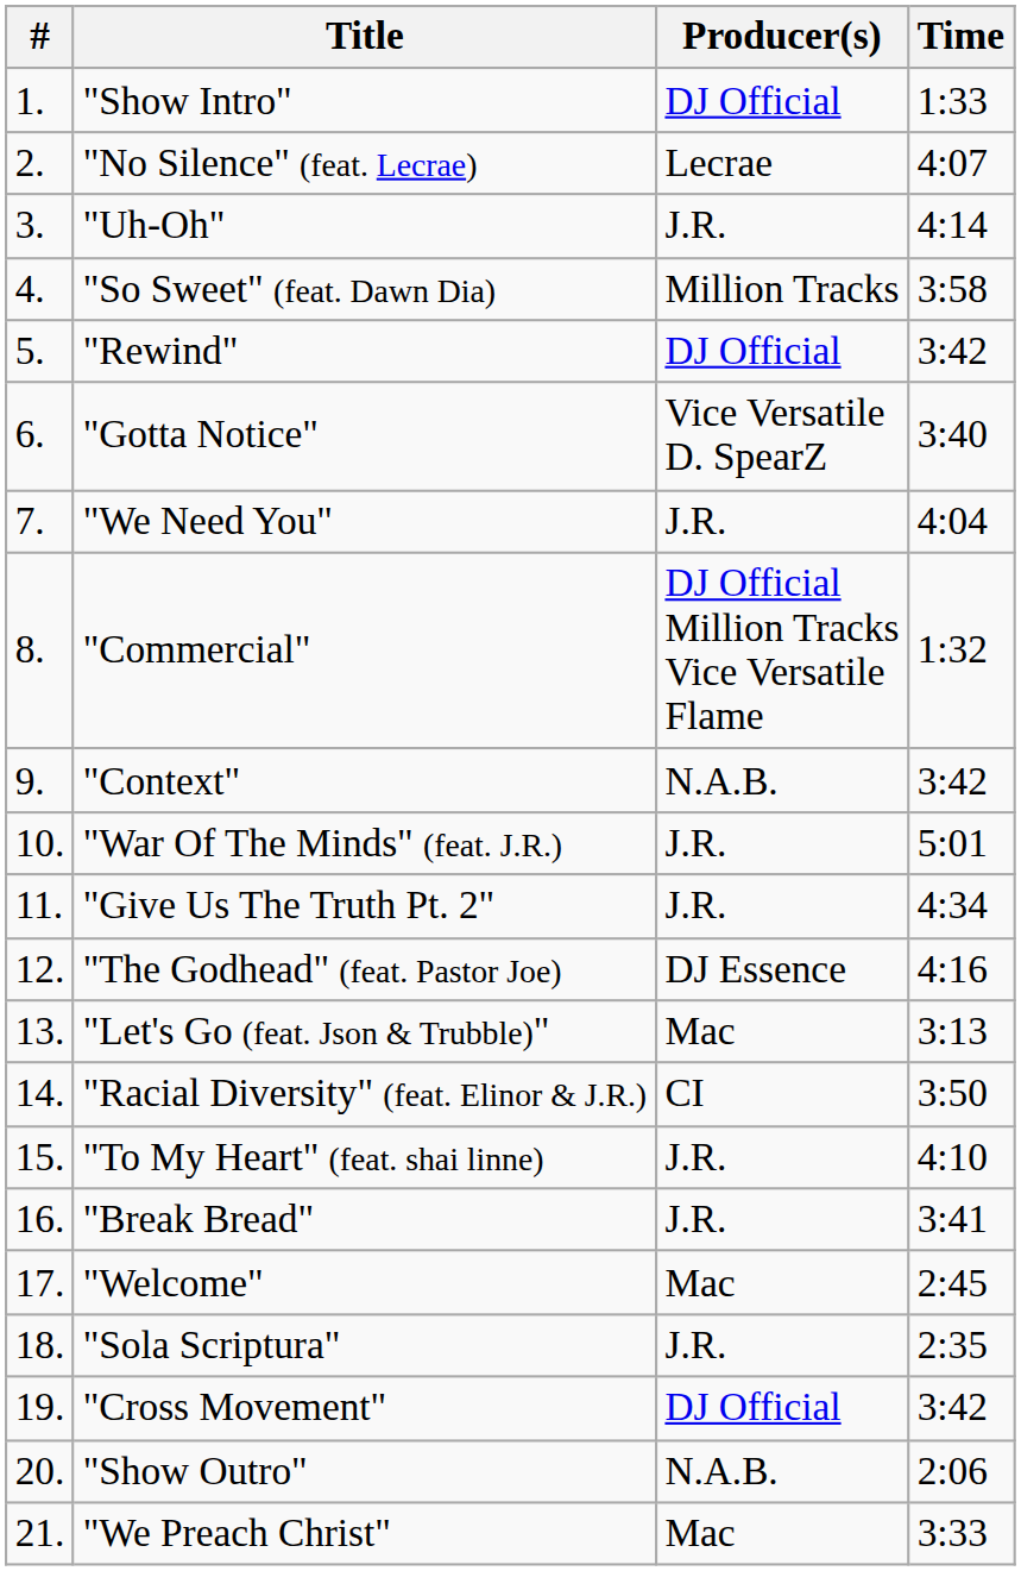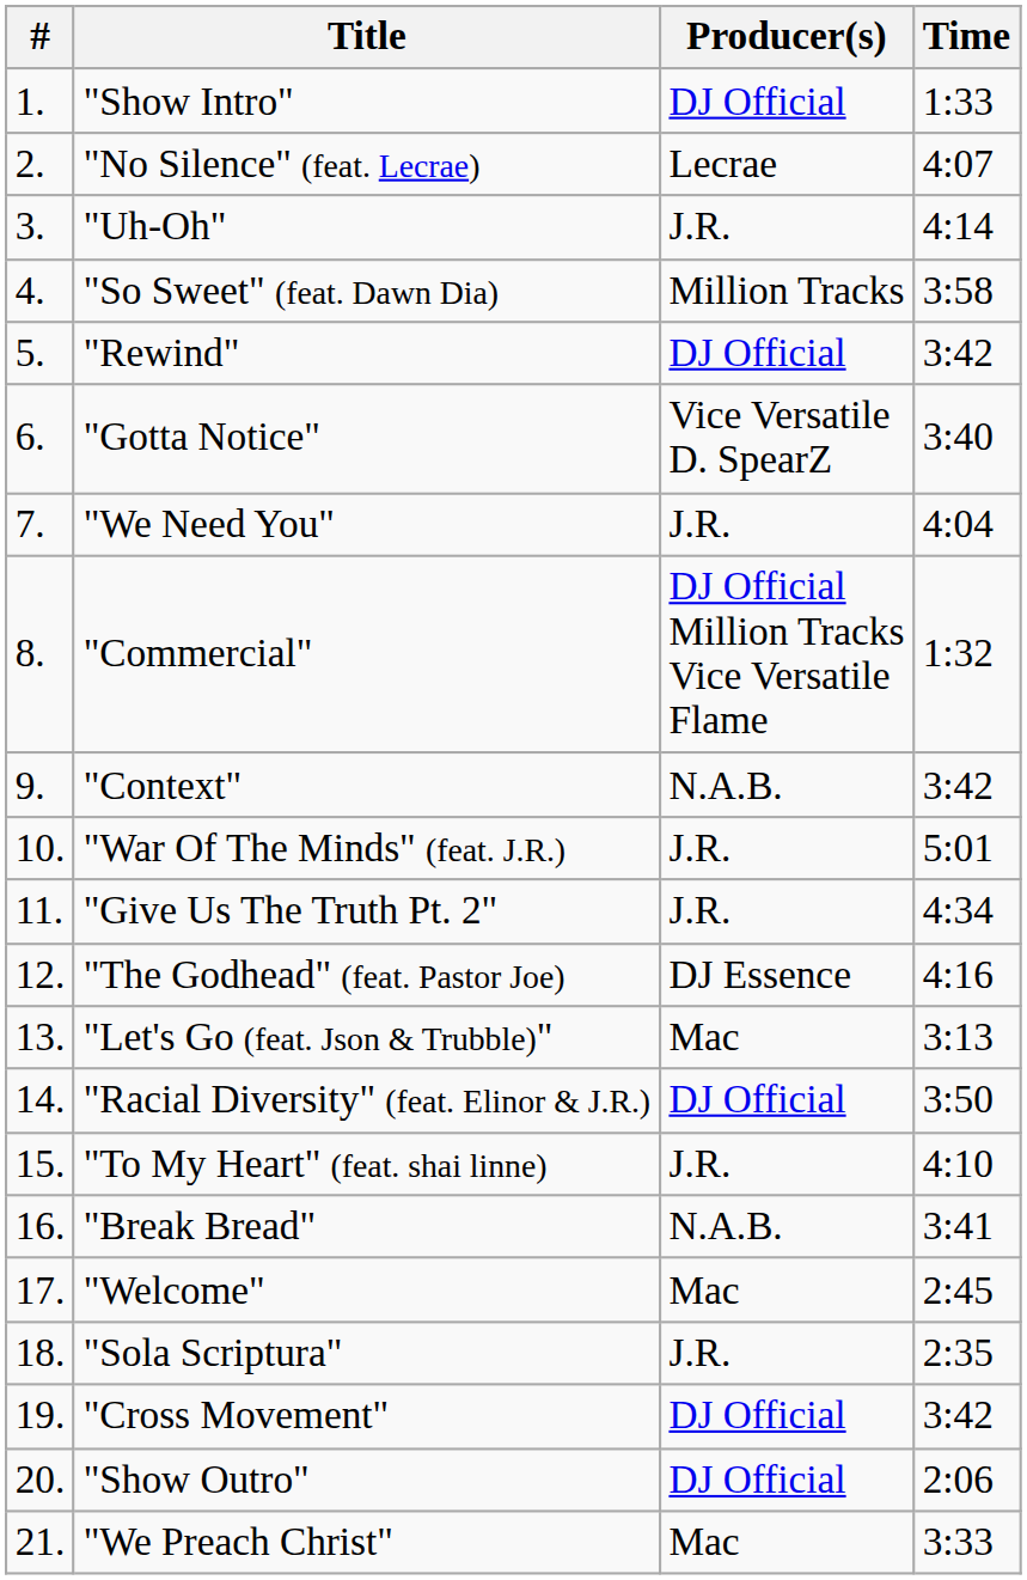"Racial Diversity" (feat. Elinor & J.R.) | Producer(s): CI -> DJ Official
"Break Bread" | Producer(s): J.R. -> N.A.B.
"Show Outro" | Producer(s): N.A.B. -> DJ Official
